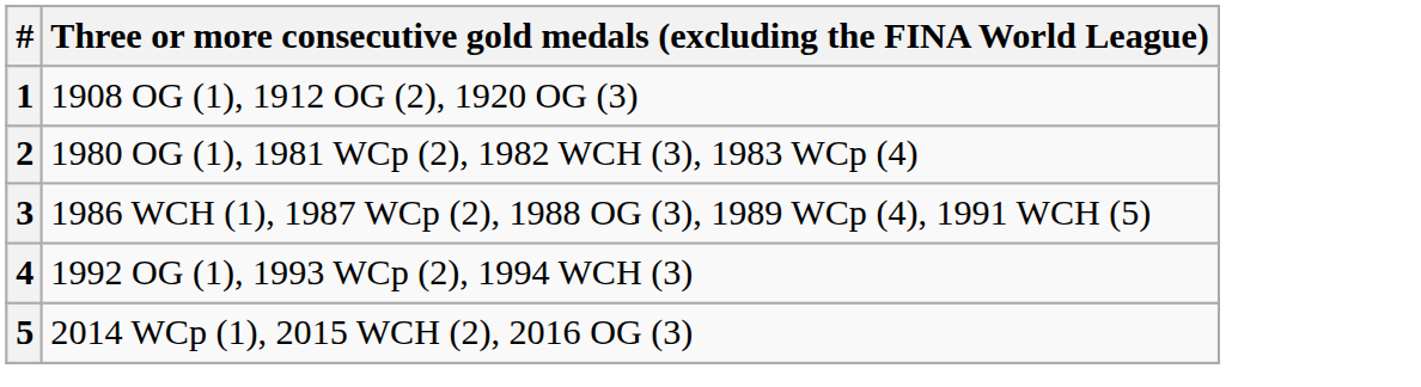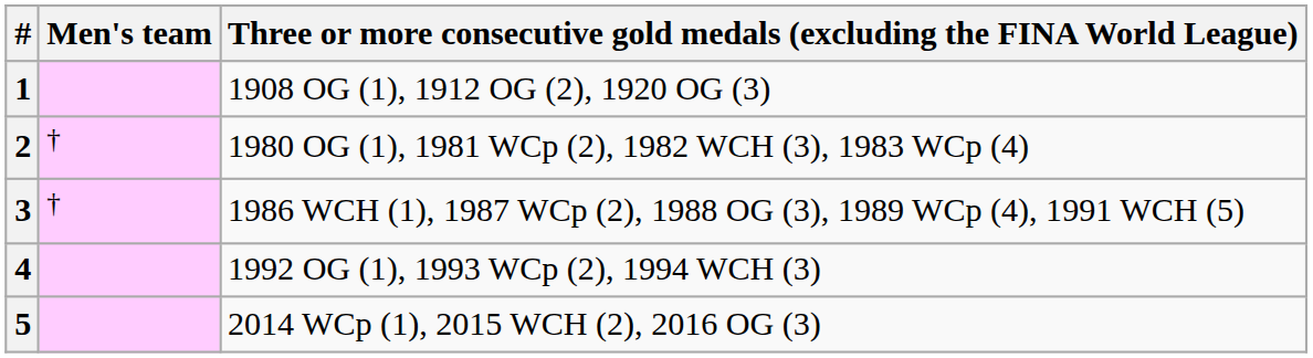+ column: Men's team | † | †
